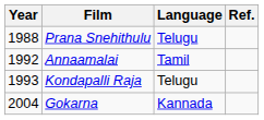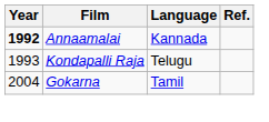- row: 1988 | Prana Snehithulu | Telugu
Annaamalai | Year: normal -> bold
Annaamalai | Language: Tamil -> Kannada
Gokarna | Language: Kannada -> Tamil
